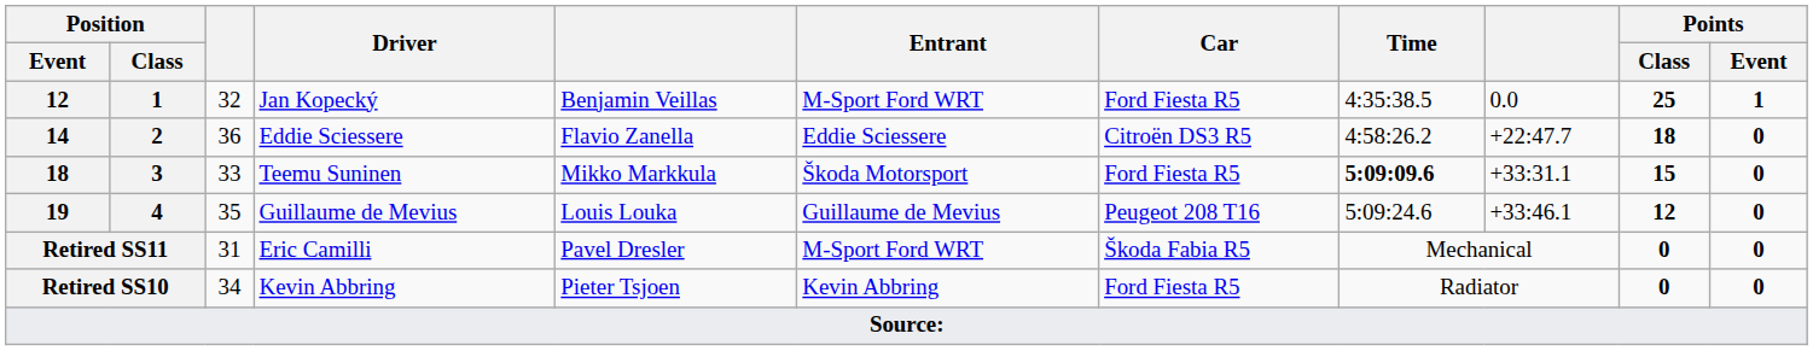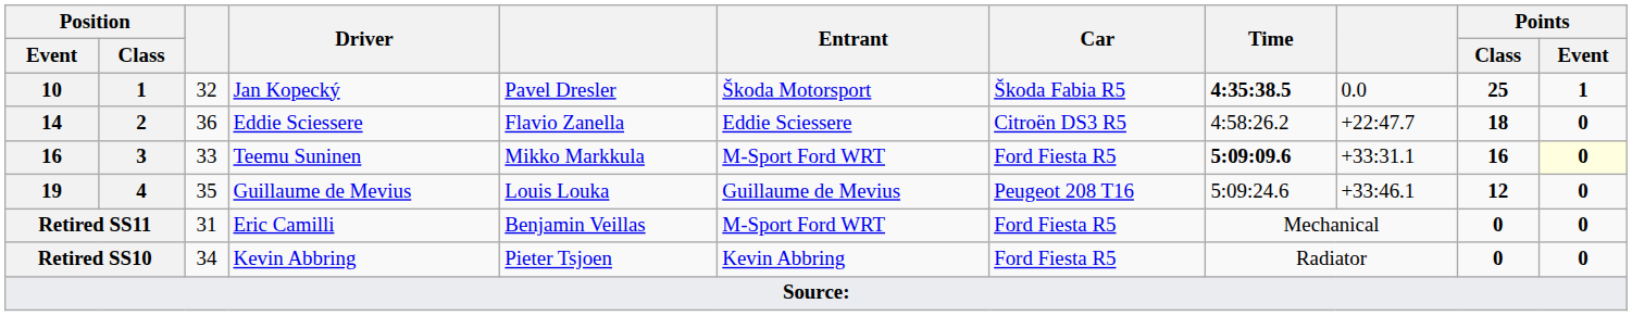Jan Kopecký | Position / Event: 12 -> 10
Jan Kopecký | column 5: Benjamin Veillas -> Pavel Dresler
Jan Kopecký | Entrant: M-Sport Ford WRT -> Škoda Motorsport
Jan Kopecký | Car: Ford Fiesta R5 -> Škoda Fabia R5
Jan Kopecký | Time: normal -> bold
Teemu Suninen | Position / Event: 18 -> 16
Teemu Suninen | Entrant: Škoda Motorsport -> M-Sport Ford WRT
Teemu Suninen | Points / Class: 15 -> 16
Teemu Suninen | Points / Event: no background -> lightyellow background
Eric Camilli | column 5: Pavel Dresler -> Benjamin Veillas
Eric Camilli | Car: Škoda Fabia R5 -> Ford Fiesta R5
